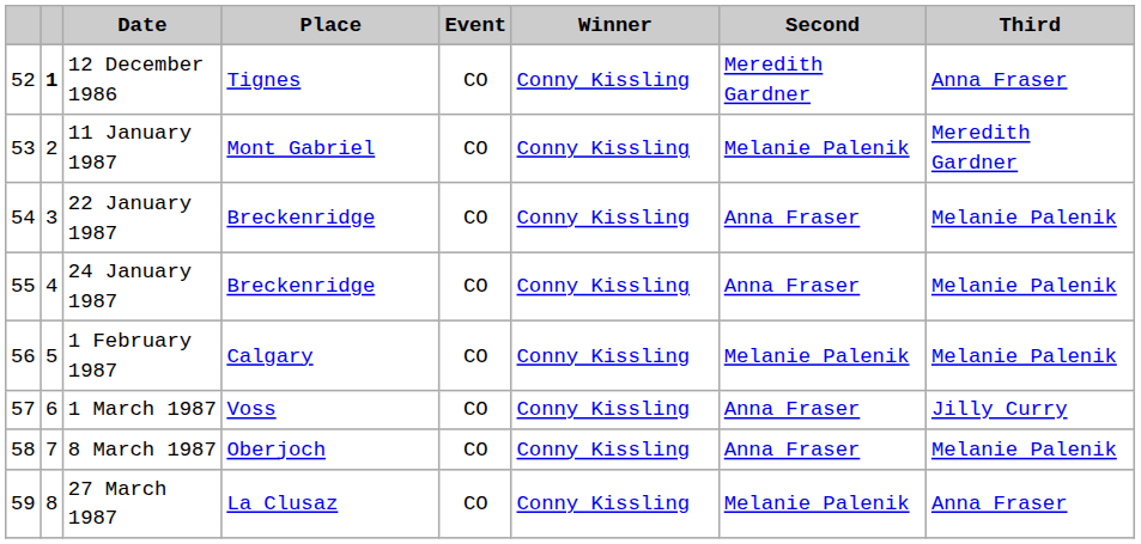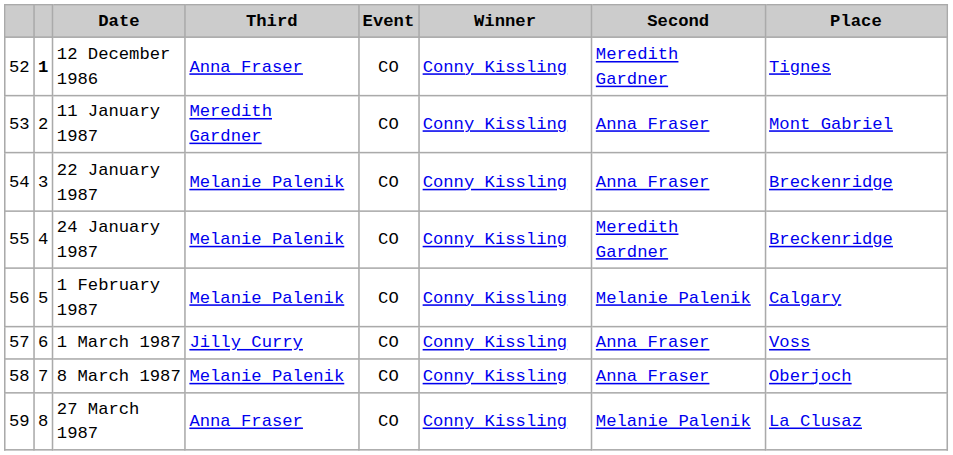columns swapped: Place <-> Third
11 January 1987 | Second: Melanie Palenik -> Anna Fraser
24 January 1987 | Second: Anna Fraser -> Meredith Gardner
